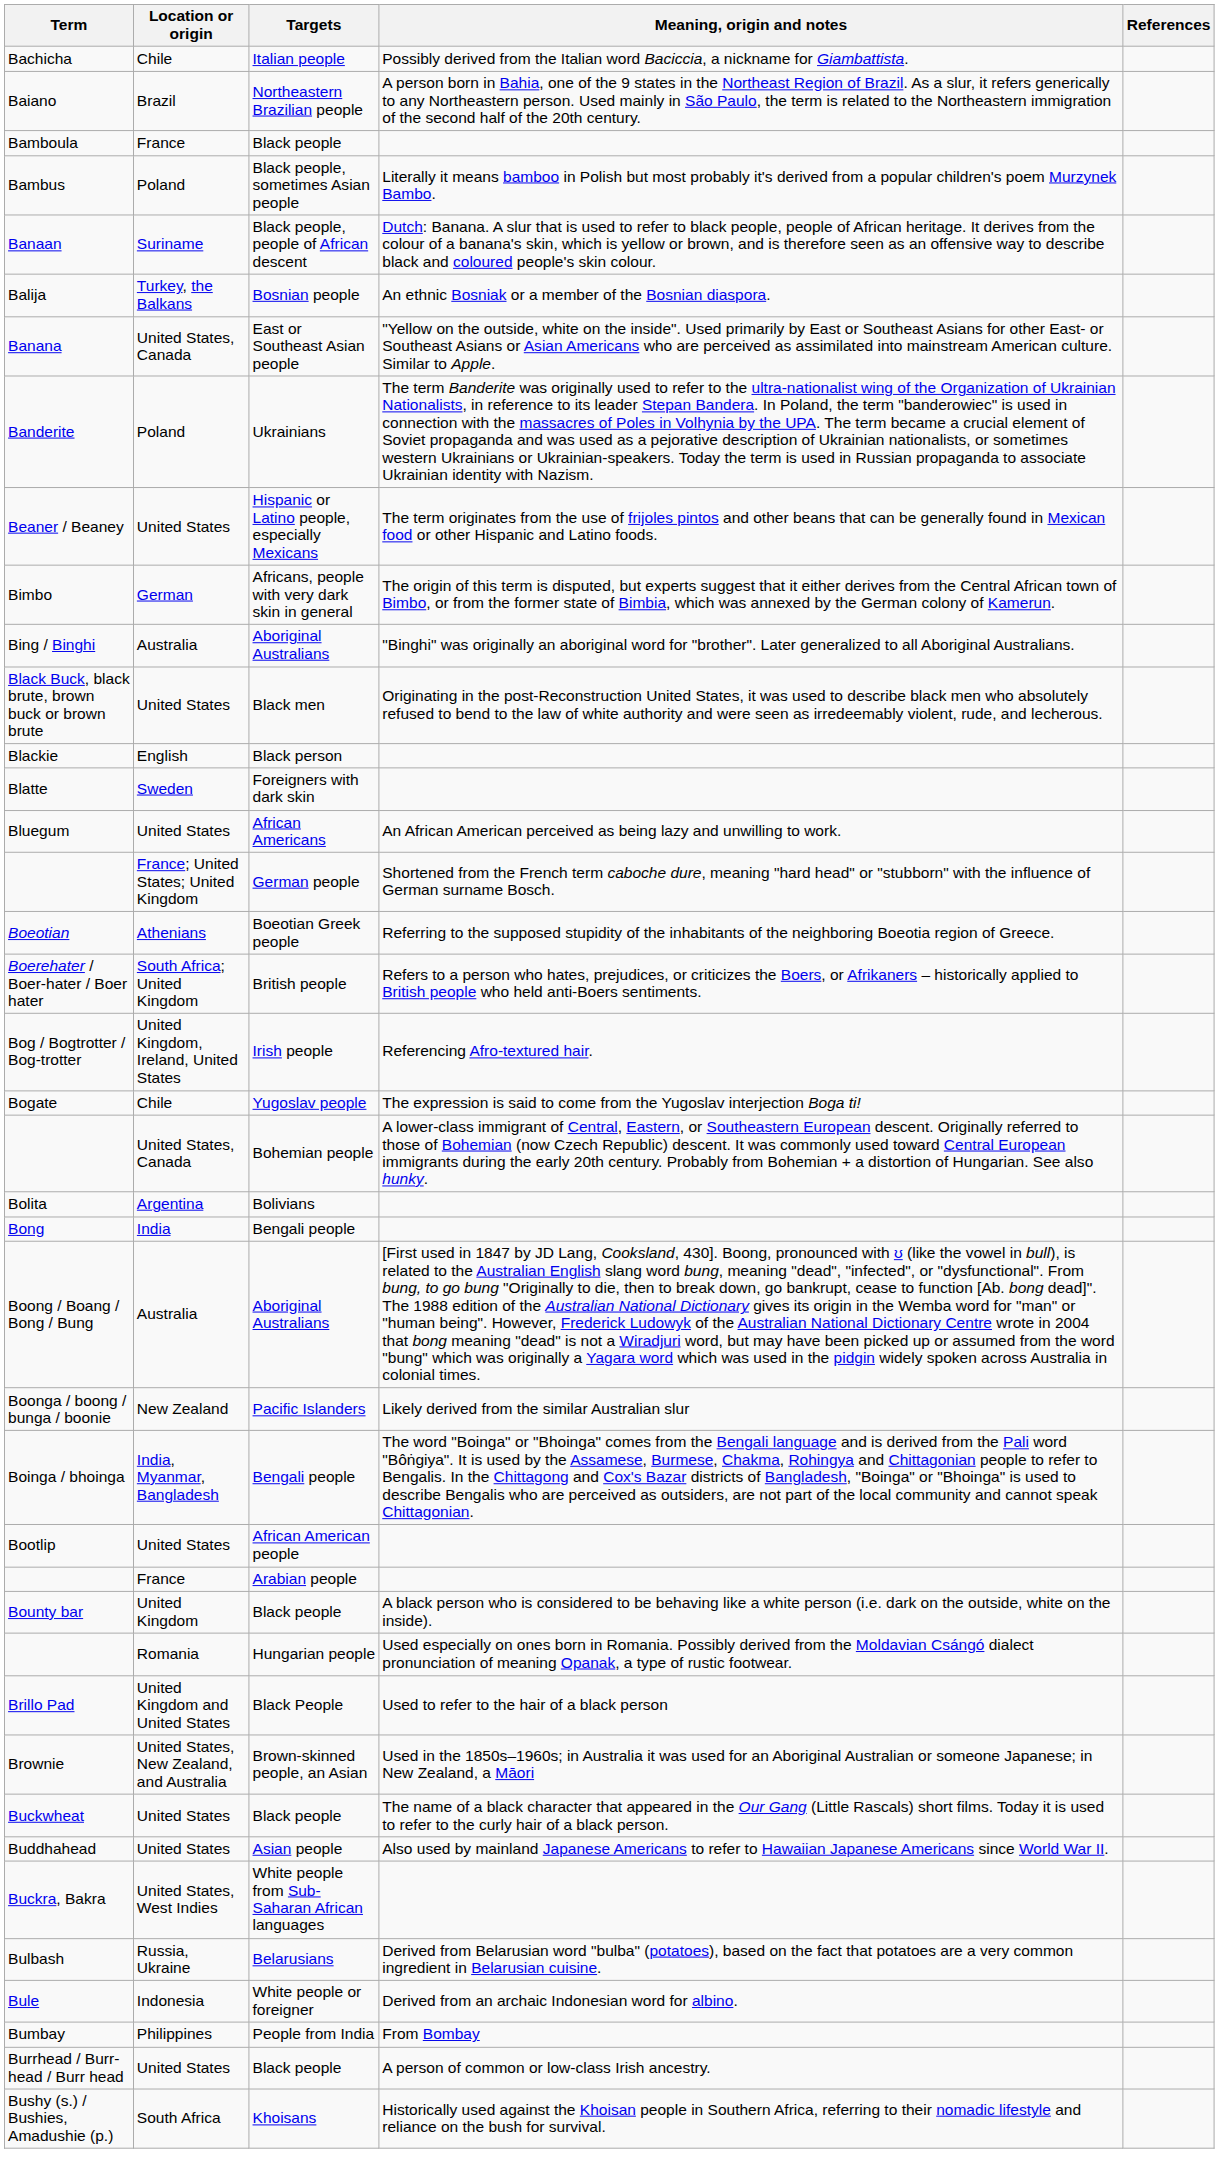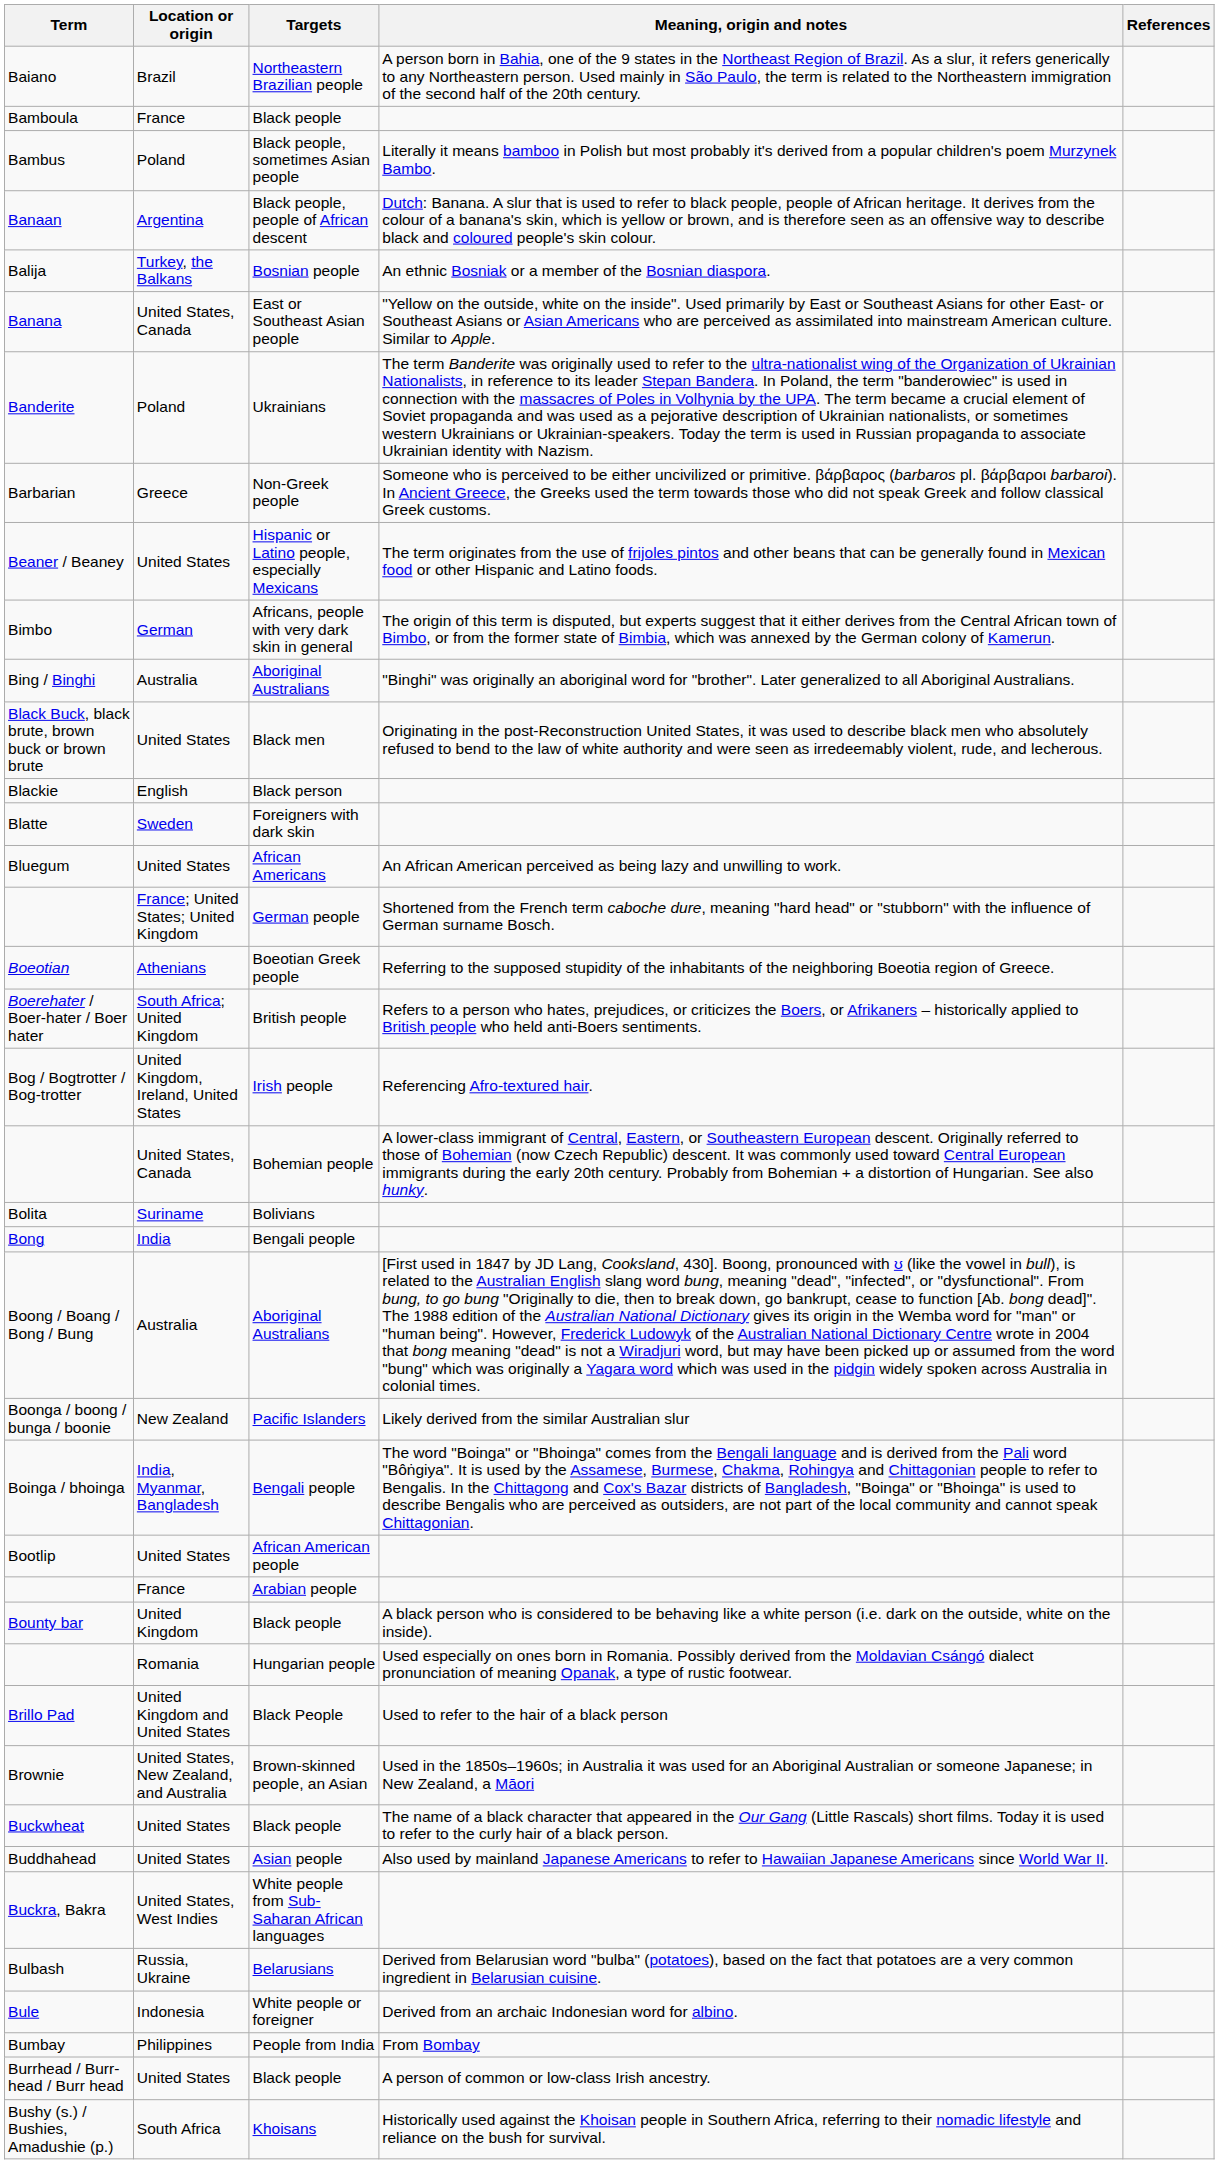- row: Bachicha | Chile | Italian people | Possibly derived from the Italian word Baciccia, a nickname for Giambattista.
Banaan | Location or origin: Suriname -> Argentina
+ row: Barbarian | Greece | Non-Greek people | Someone who is perceived to be either uncivilized or primitive. βάρβαρος (barbaros pl. βάρβαροι barbaroi). In Ancient Greece, the Greeks used the term towards those who did not speak Greek and follow classical Greek customs.
- row: Bogate | Chile | Yugoslav people | The expression is said to come from the Yugoslav interjection Boga ti!
Bolita | Location or origin: Argentina -> Suriname
